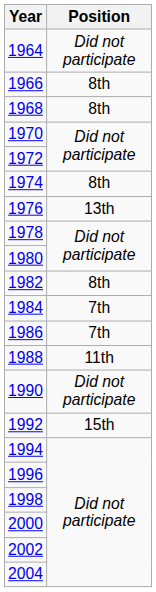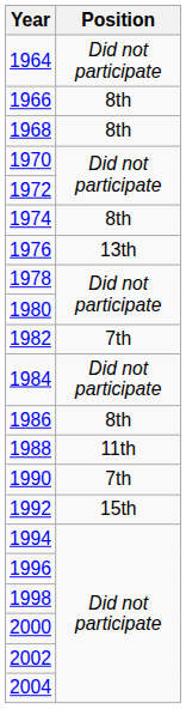1982 | Position: 8th -> 7th
1984 | Position: 7th -> Did not participate
1986 | Position: 7th -> 8th
1990 | Position: Did not participate -> 7th
